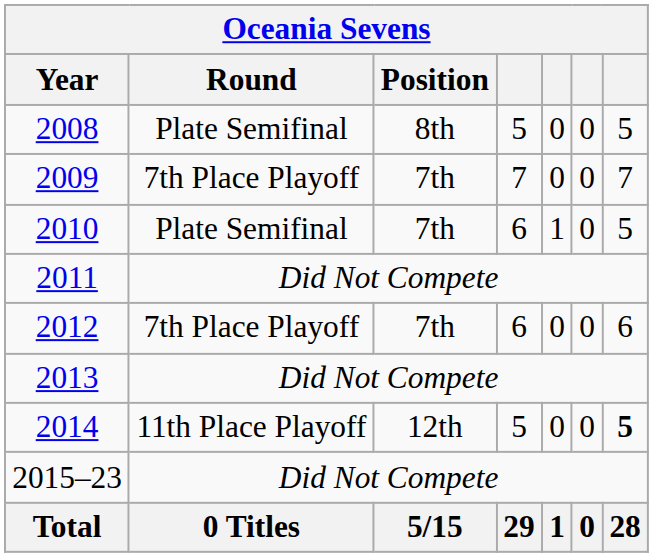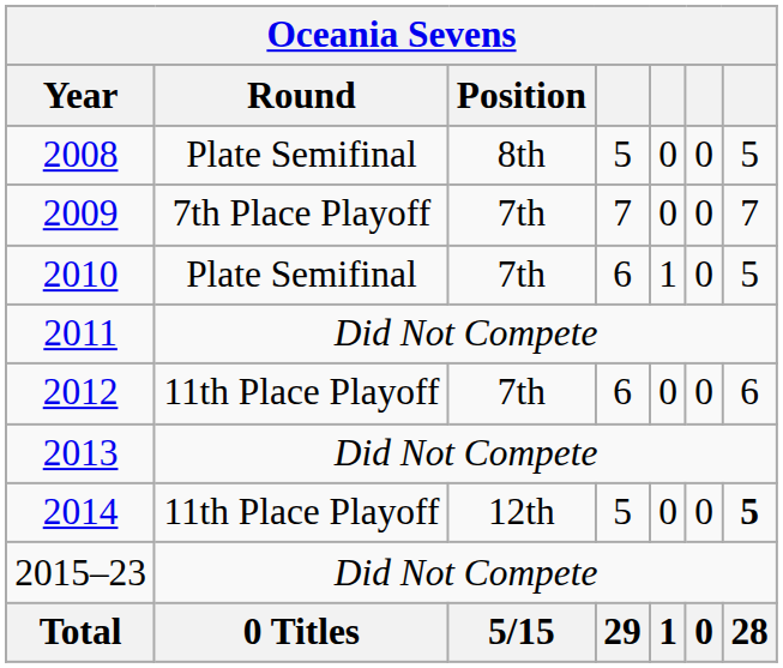2012 | Round: 7th Place Playoff -> 11th Place Playoff
